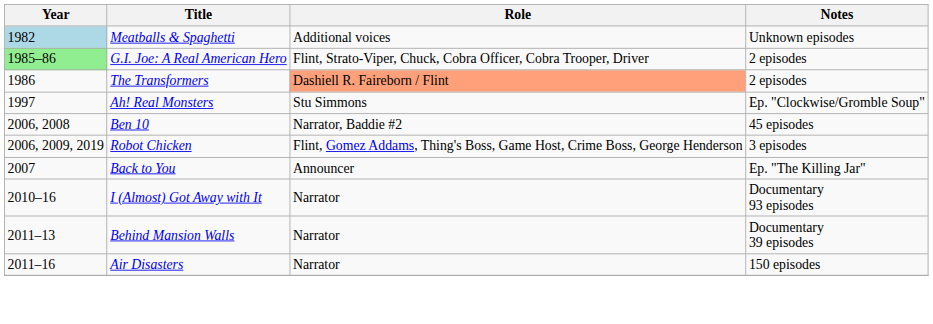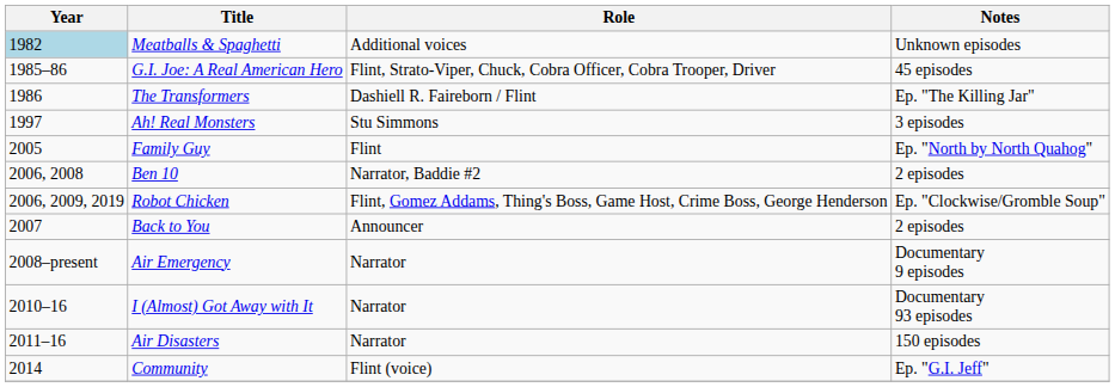G.I. Joe: A Real American Hero | Year: lightgreen background -> no background
G.I. Joe: A Real American Hero | Notes: 2 episodes -> 45 episodes
The Transformers | Role: lightsalmon background -> no background
The Transformers | Notes: 2 episodes -> Ep. "The Killing Jar"
Ah! Real Monsters | Notes: Ep. "Clockwise/Gromble Soup" -> 3 episodes
+ row: 2005 | Family Guy | Flint | Ep. "North by North Quahog"
Ben 10 | Notes: 45 episodes -> 2 episodes
Robot Chicken | Notes: 3 episodes -> Ep. "Clockwise/Gromble Soup"
Back to You | Notes: Ep. "The Killing Jar" -> 2 episodes
+ row: 2008–present | Air Emergency | Narrator | Documentary 9 episodes
- row: 2011–13 | Behind Mansion Walls | Narrator | Documentary 39 episodes
+ row: 2014 | Community | Flint (voice) | Ep. "G.I. Jeff"
